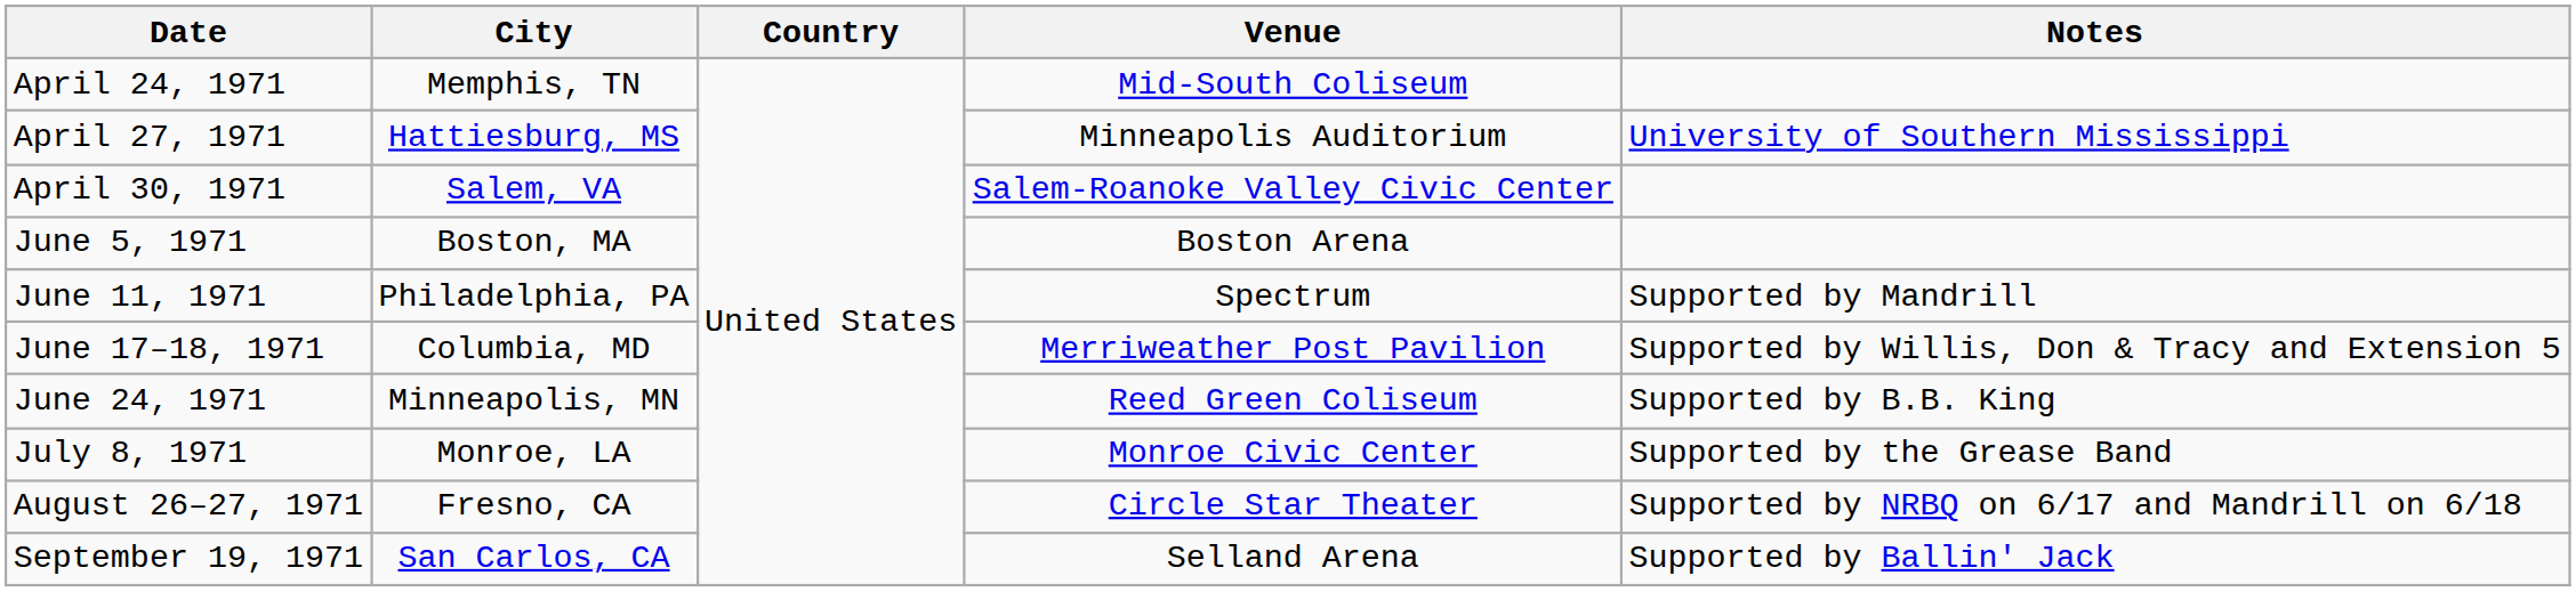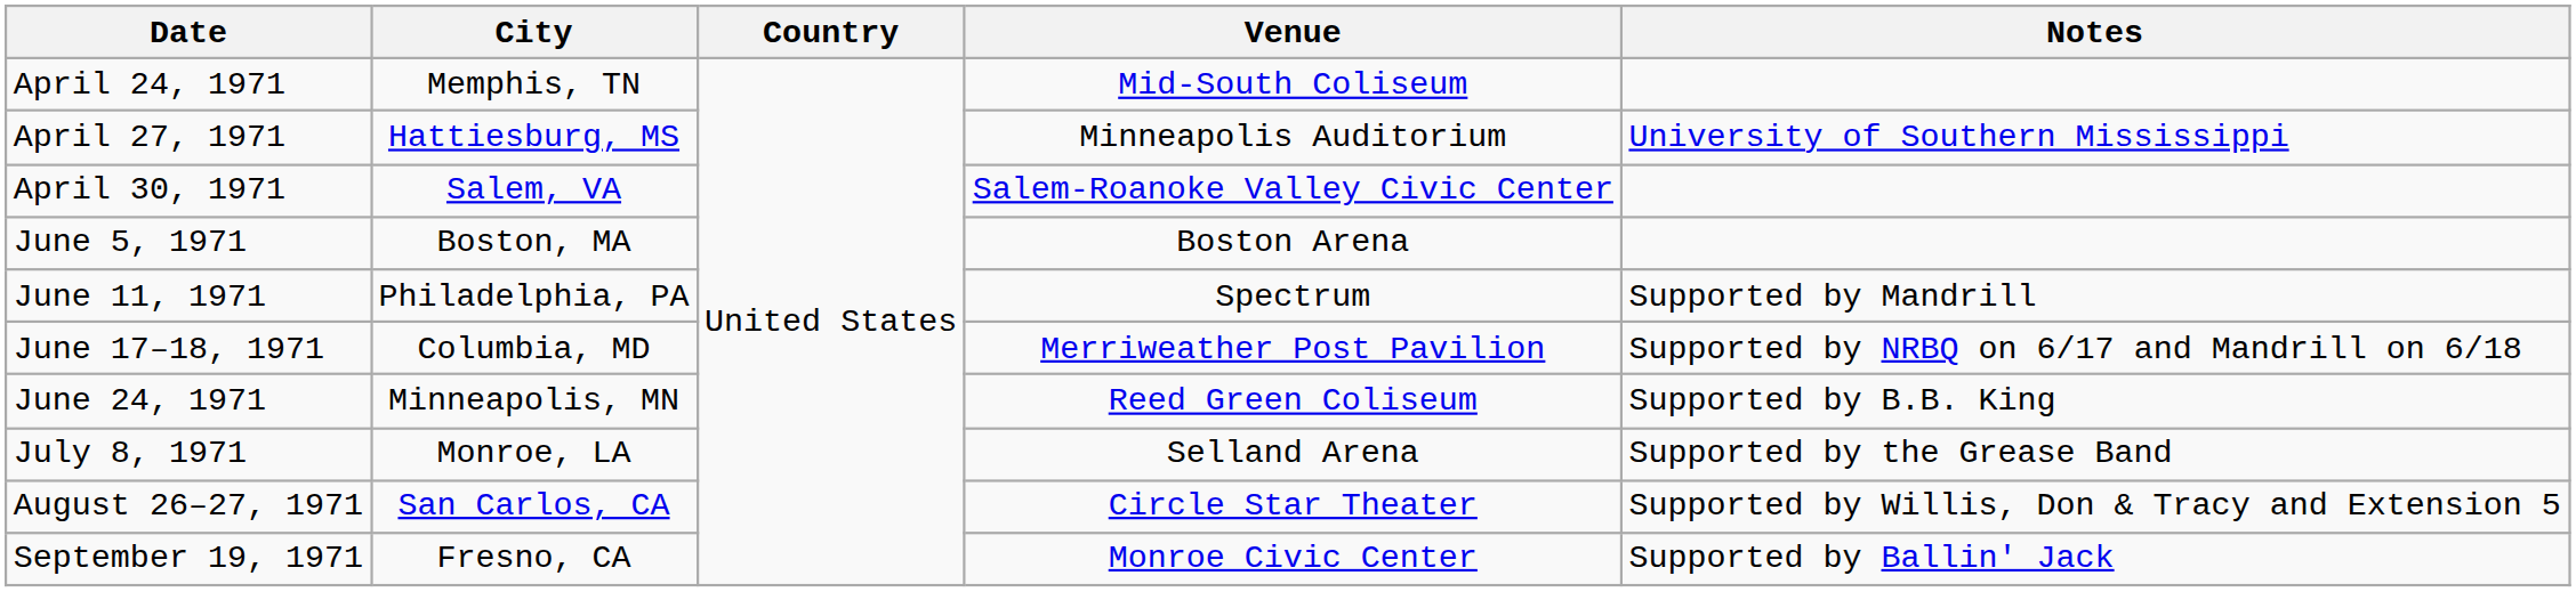June 17–18, 1971 | Notes: Supported by Willis, Don & Tracy and Extension 5 -> Supported by NRBQ on 6/17 and Mandrill on 6/18
July 8, 1971 | Venue: Monroe Civic Center -> Selland Arena
August 26–27, 1971 | City: Fresno, CA -> San Carlos, CA
August 26–27, 1971 | Notes: Supported by NRBQ on 6/17 and Mandrill on 6/18 -> Supported by Willis, Don & Tracy and Extension 5
September 19, 1971 | City: San Carlos, CA -> Fresno, CA
September 19, 1971 | Venue: Selland Arena -> Monroe Civic Center
